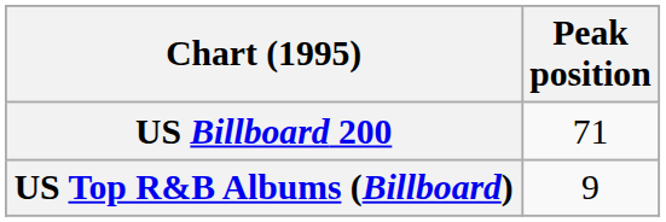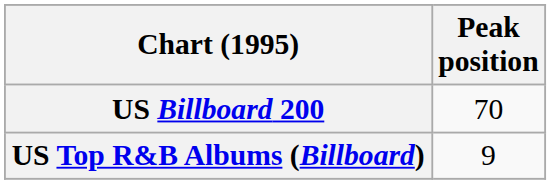US Billboard 200 | Peak position: 71 -> 70
